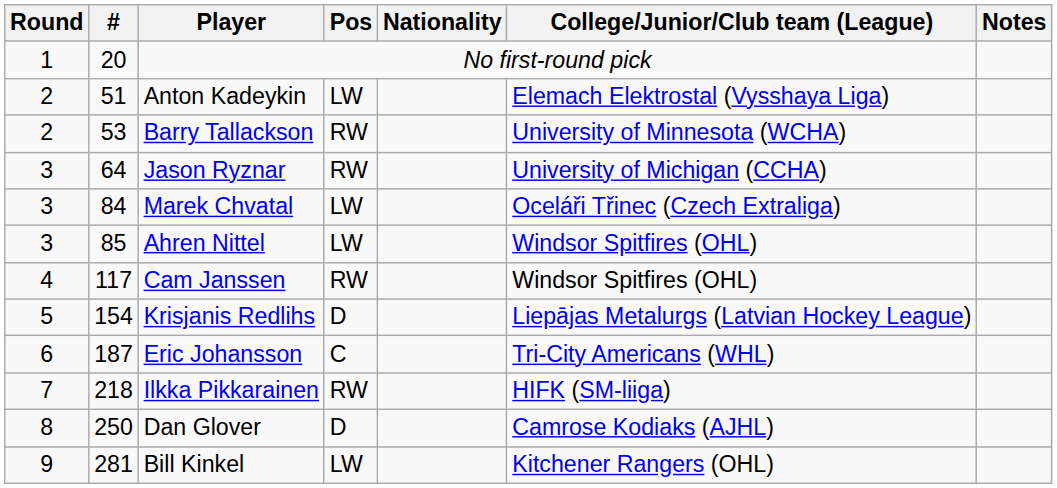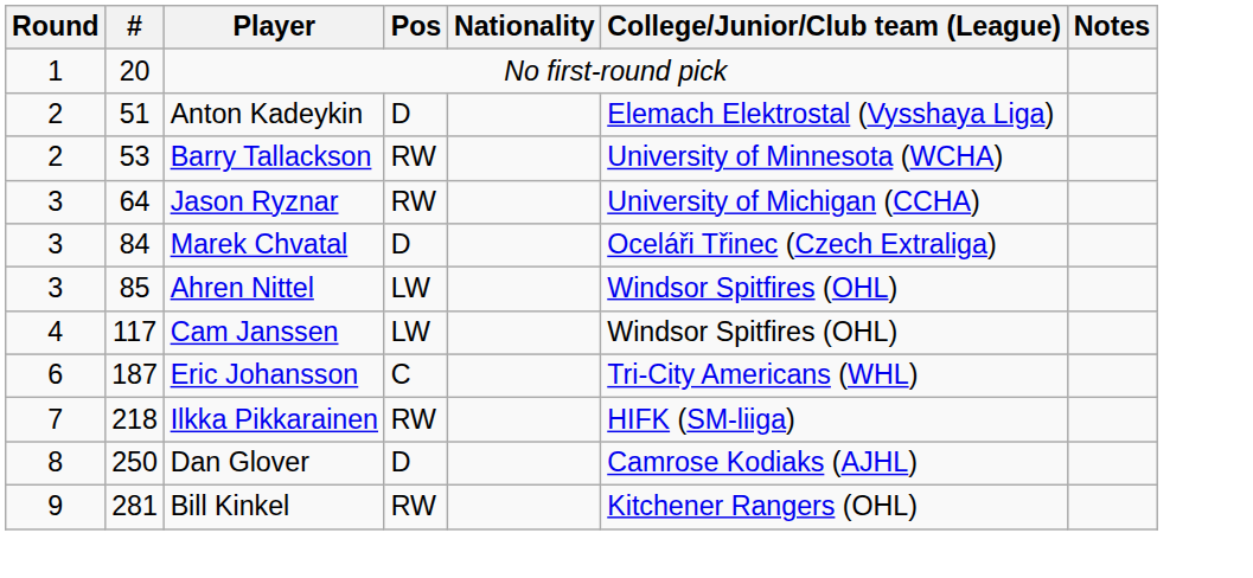Anton Kadeykin | Pos: LW -> D
Marek Chvatal | Pos: LW -> D
Cam Janssen | Pos: RW -> LW
- row: 5 | 154 | Krisjanis Redlihs | D | Liepājas Metalurgs (Latvian Hockey League)
Bill Kinkel | Pos: LW -> RW
